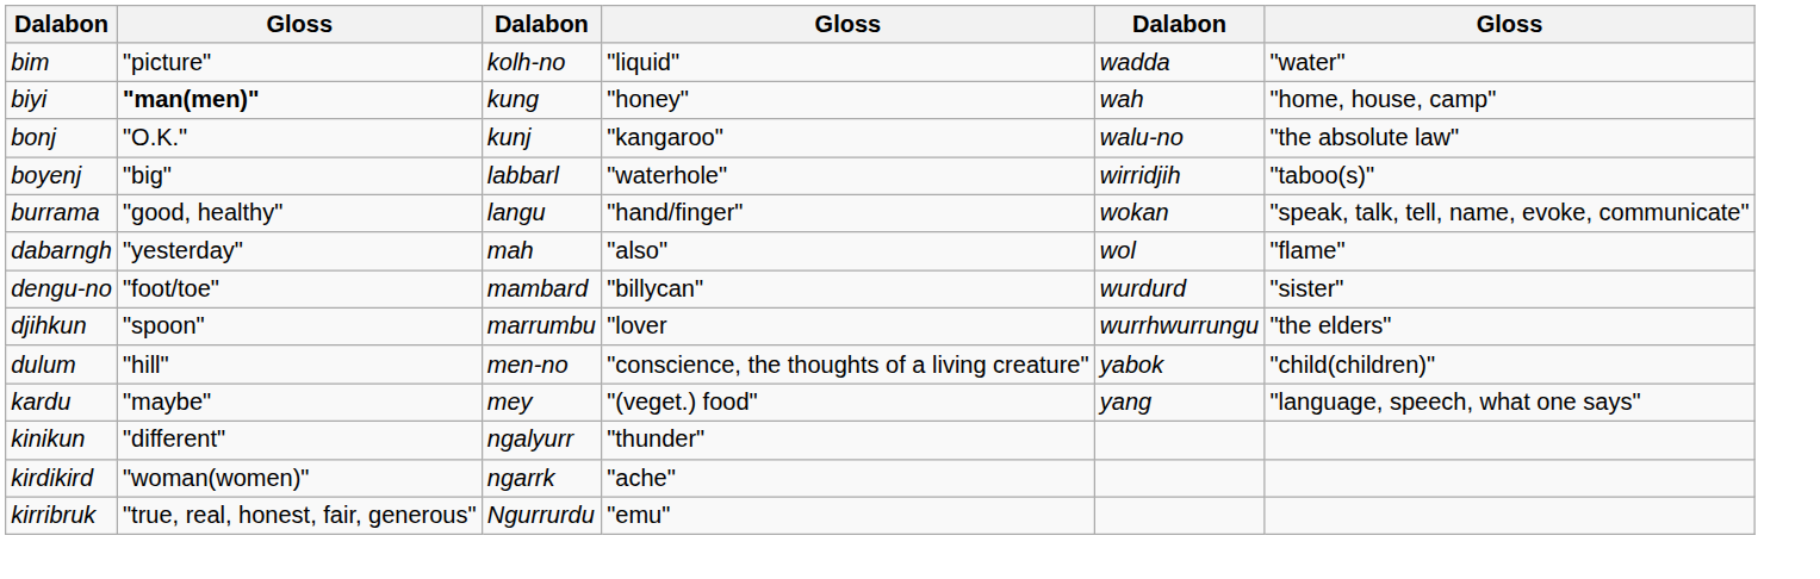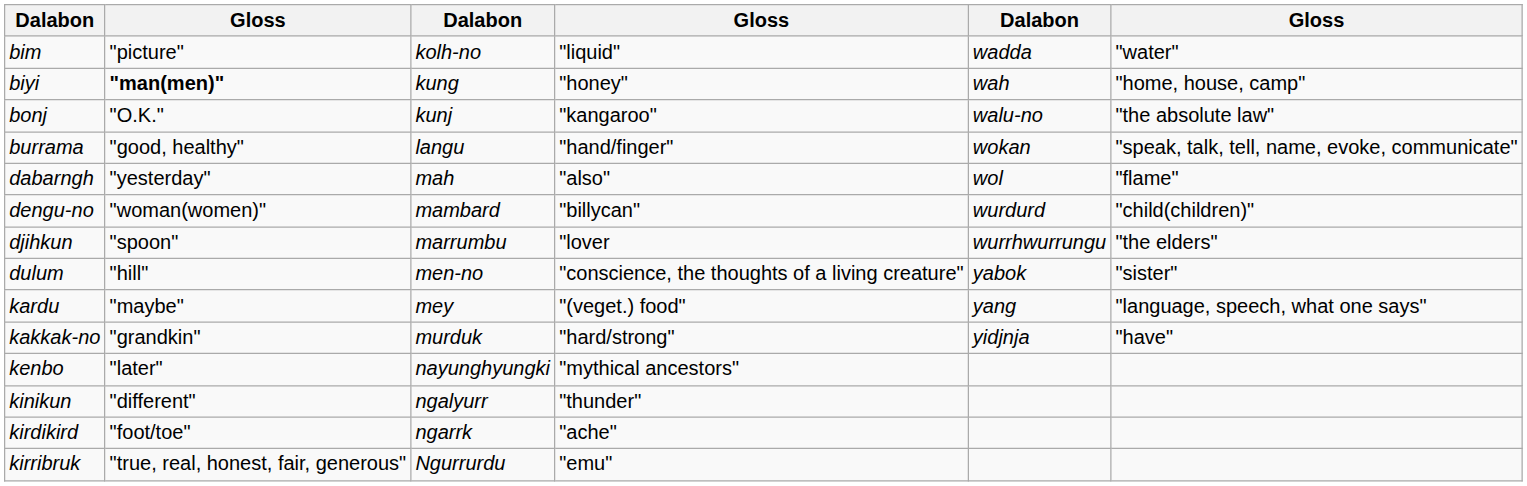- row: boyenj | "big" | labbarl | "waterhole" | wirridjih | "taboo(s)"
dengu-no | column 2: "foot/toe" -> "woman(women)"
dengu-no | column 6: "sister" -> "child(children)"
dulum | column 6: "child(children)" -> "sister"
+ row: kakkak-no | "grandkin" | murduk | "hard/strong" | yidjnja | "have"
+ row: kenbo | "later" | nayunghyungki | "mythical ancestors"
kirdikird | column 2: "woman(women)" -> "foot/toe"
